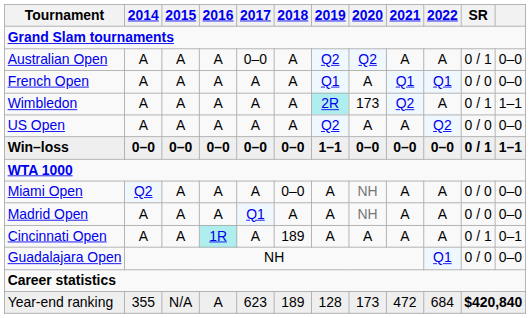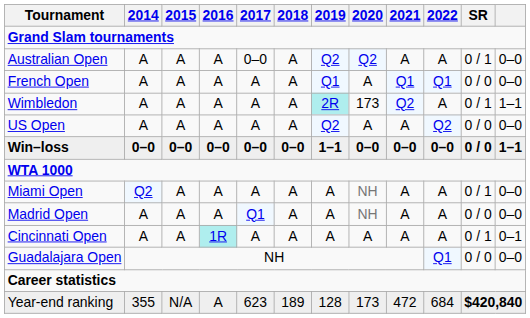Win–loss | SR: 0 / 1 -> 0 / 0
Miami Open | 2018: 0–0 -> A
Miami Open | SR: 0 / 0 -> 0 / 1
Cincinnati Open | 2018: 189 -> A
